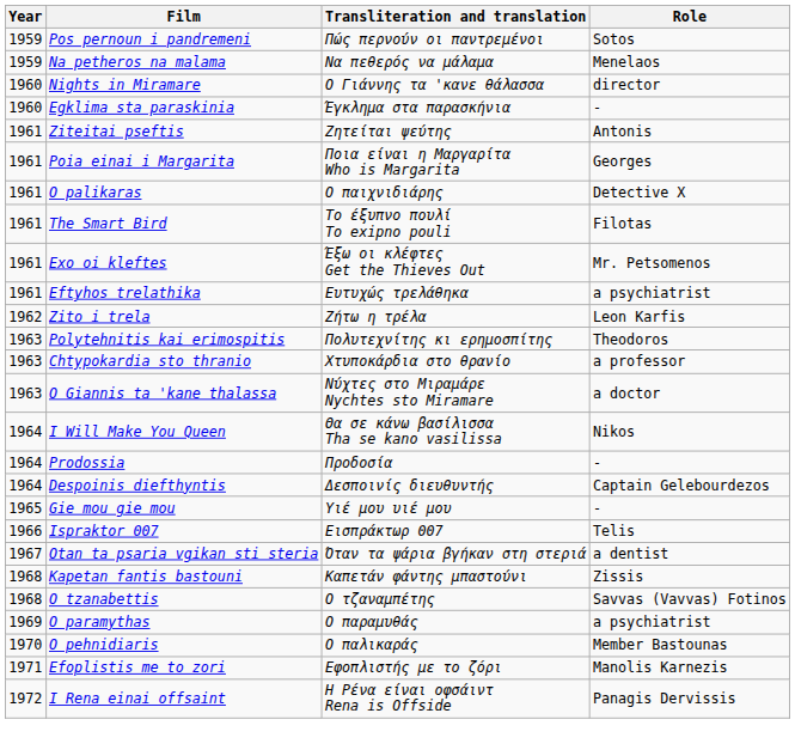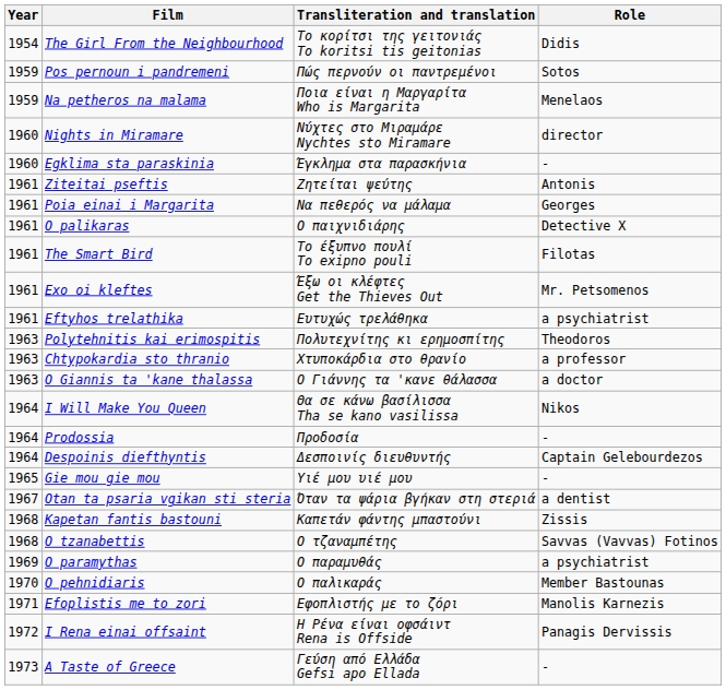+ row: 1954 | The Girl From the Neighbourhood | Το κορίτσι της γειτονιάς To koritsi tis geitonias | Didis
Na petheros na malama | Transliteration and translation: Να πεθερός να μάλαμα -> Ποια είναι η Μαργαρίτα Who is Margarita
Nights in Miramare | Transliteration and translation: Ο Γιάννης τα 'κανε θάλασσα -> Νύχτες στο Μιραμάρε Nychtes sto Miramare
Poia einai i Margarita | Transliteration and translation: Ποια είναι η Μαργαρίτα Who is Margarita -> Να πεθερός να μάλαμα
- row: 1962 | Zito i trela | Ζήτω η τρέλα | Leon Karfis
O Giannis ta 'kane thalassa | Transliteration and translation: Νύχτες στο Μιραμάρε Nychtes sto Miramare -> Ο Γιάννης τα 'κανε θάλασσα
- row: 1966 | Ispraktor 007 | Εισπράκτωρ 007 | Telis
+ row: 1973 | A Taste of Greece | Γεύση από Ελλάδα Gefsi apo Ellada | -
